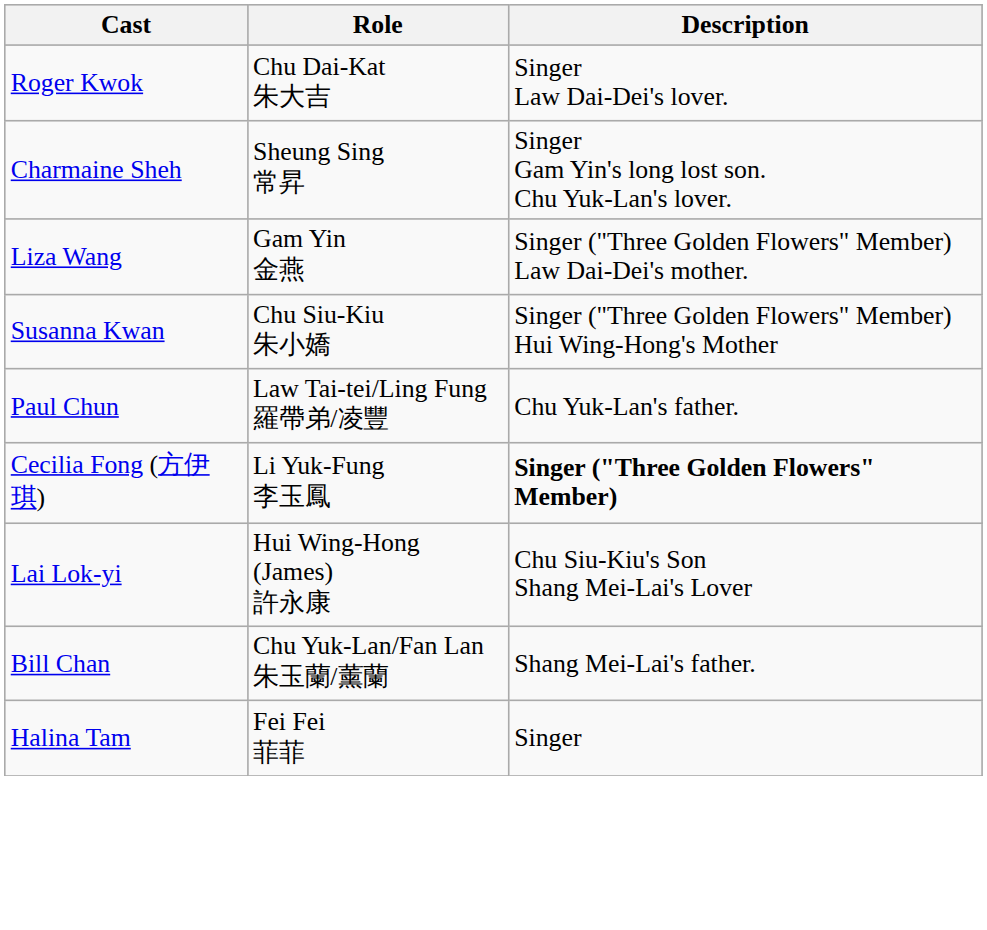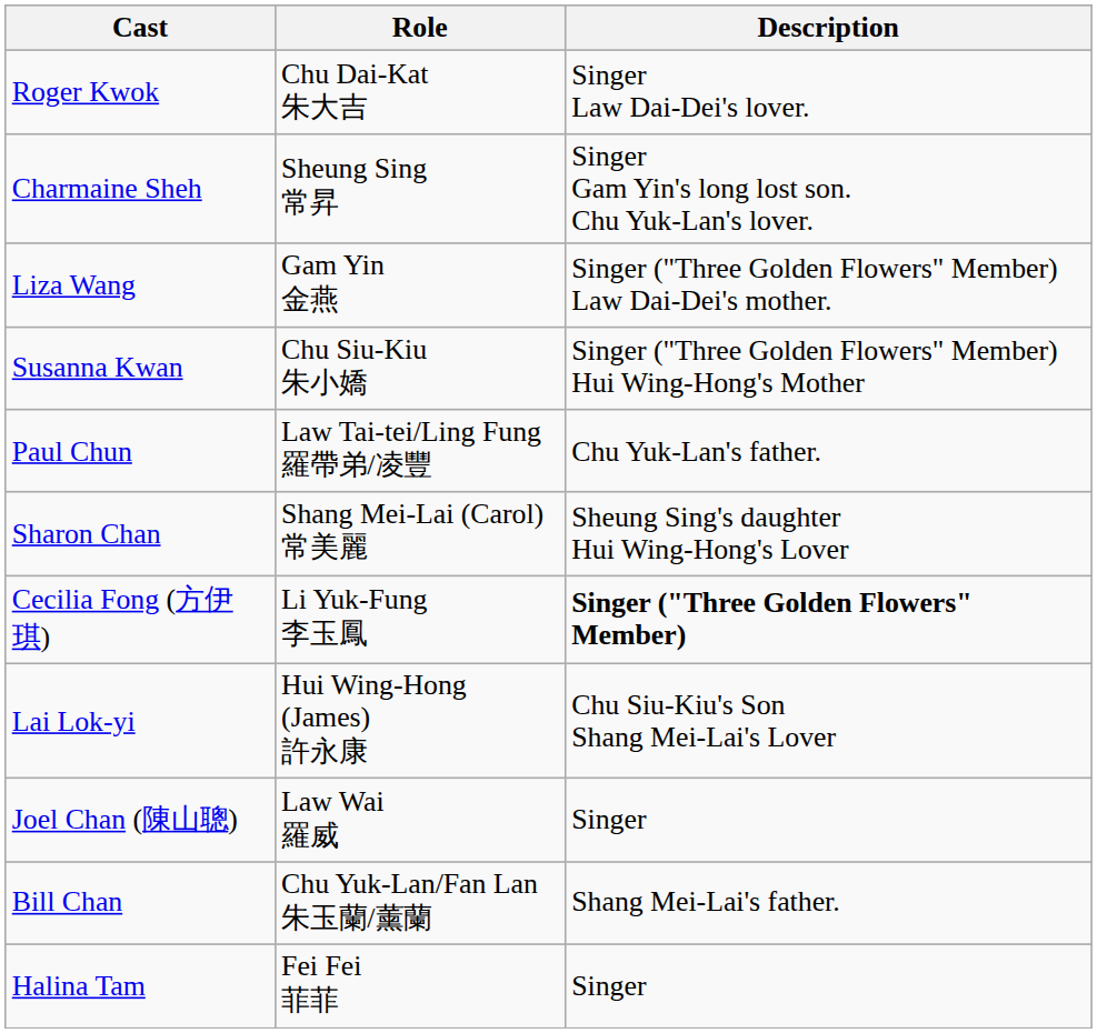+ row: Sharon Chan | Shang Mei-Lai (Carol) 常美麗 | Sheung Sing's daughter Hui Wing-Hong's Lover
+ row: Joel Chan (陳山聰) | Law Wai 羅威 | Singer
